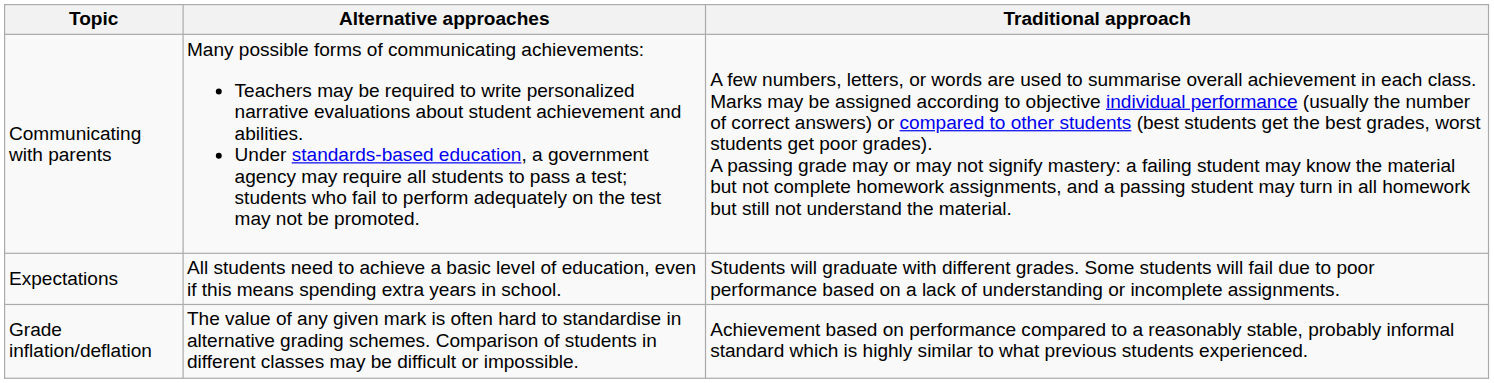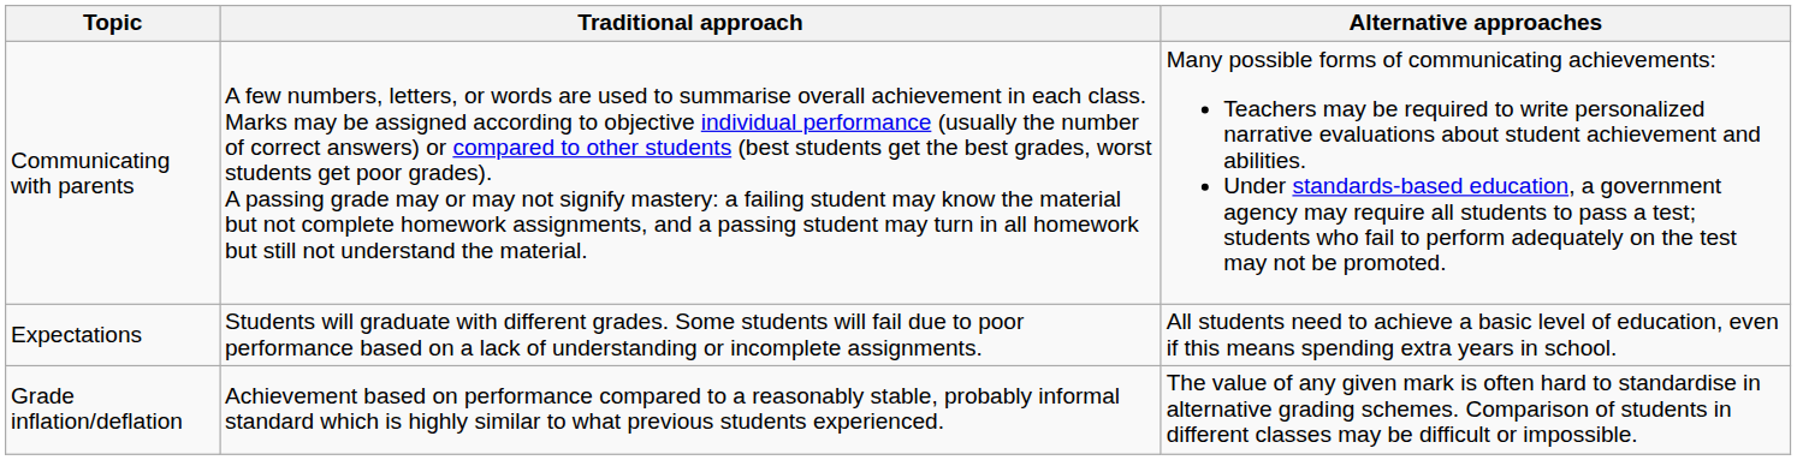columns swapped: Traditional approach <-> Alternative approaches
